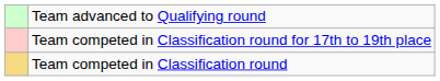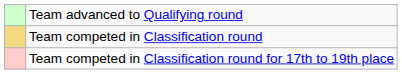rows swapped: Team competed in Classification round <-> Team competed in Classification round for 17th to 19th place
